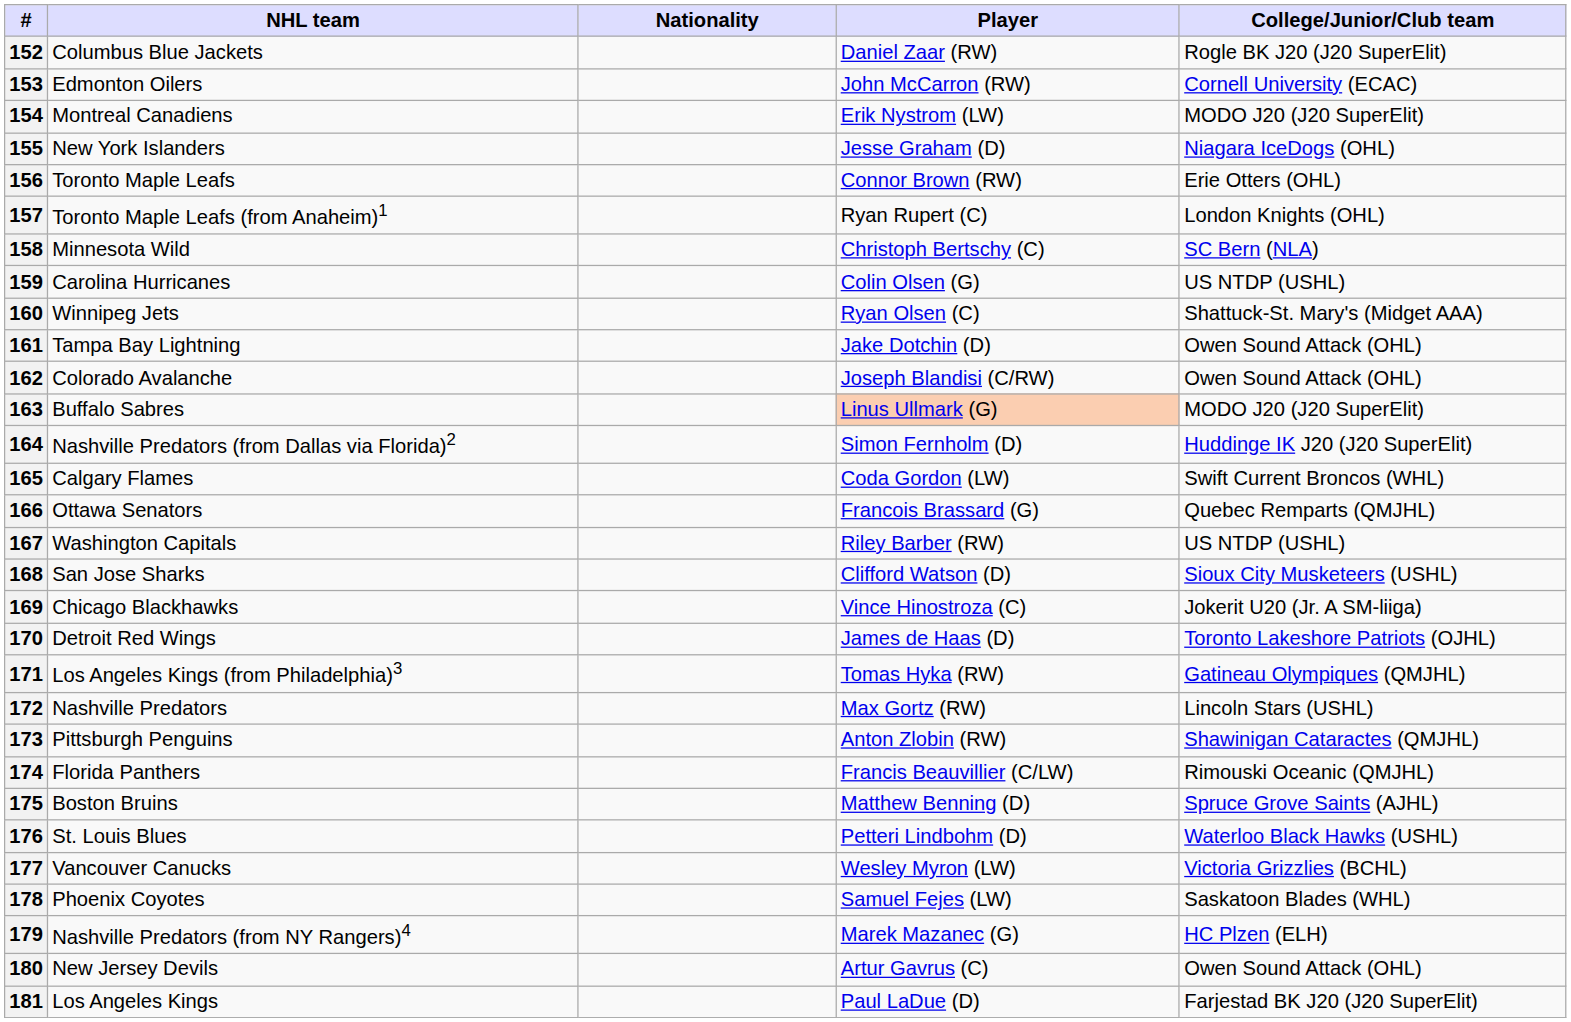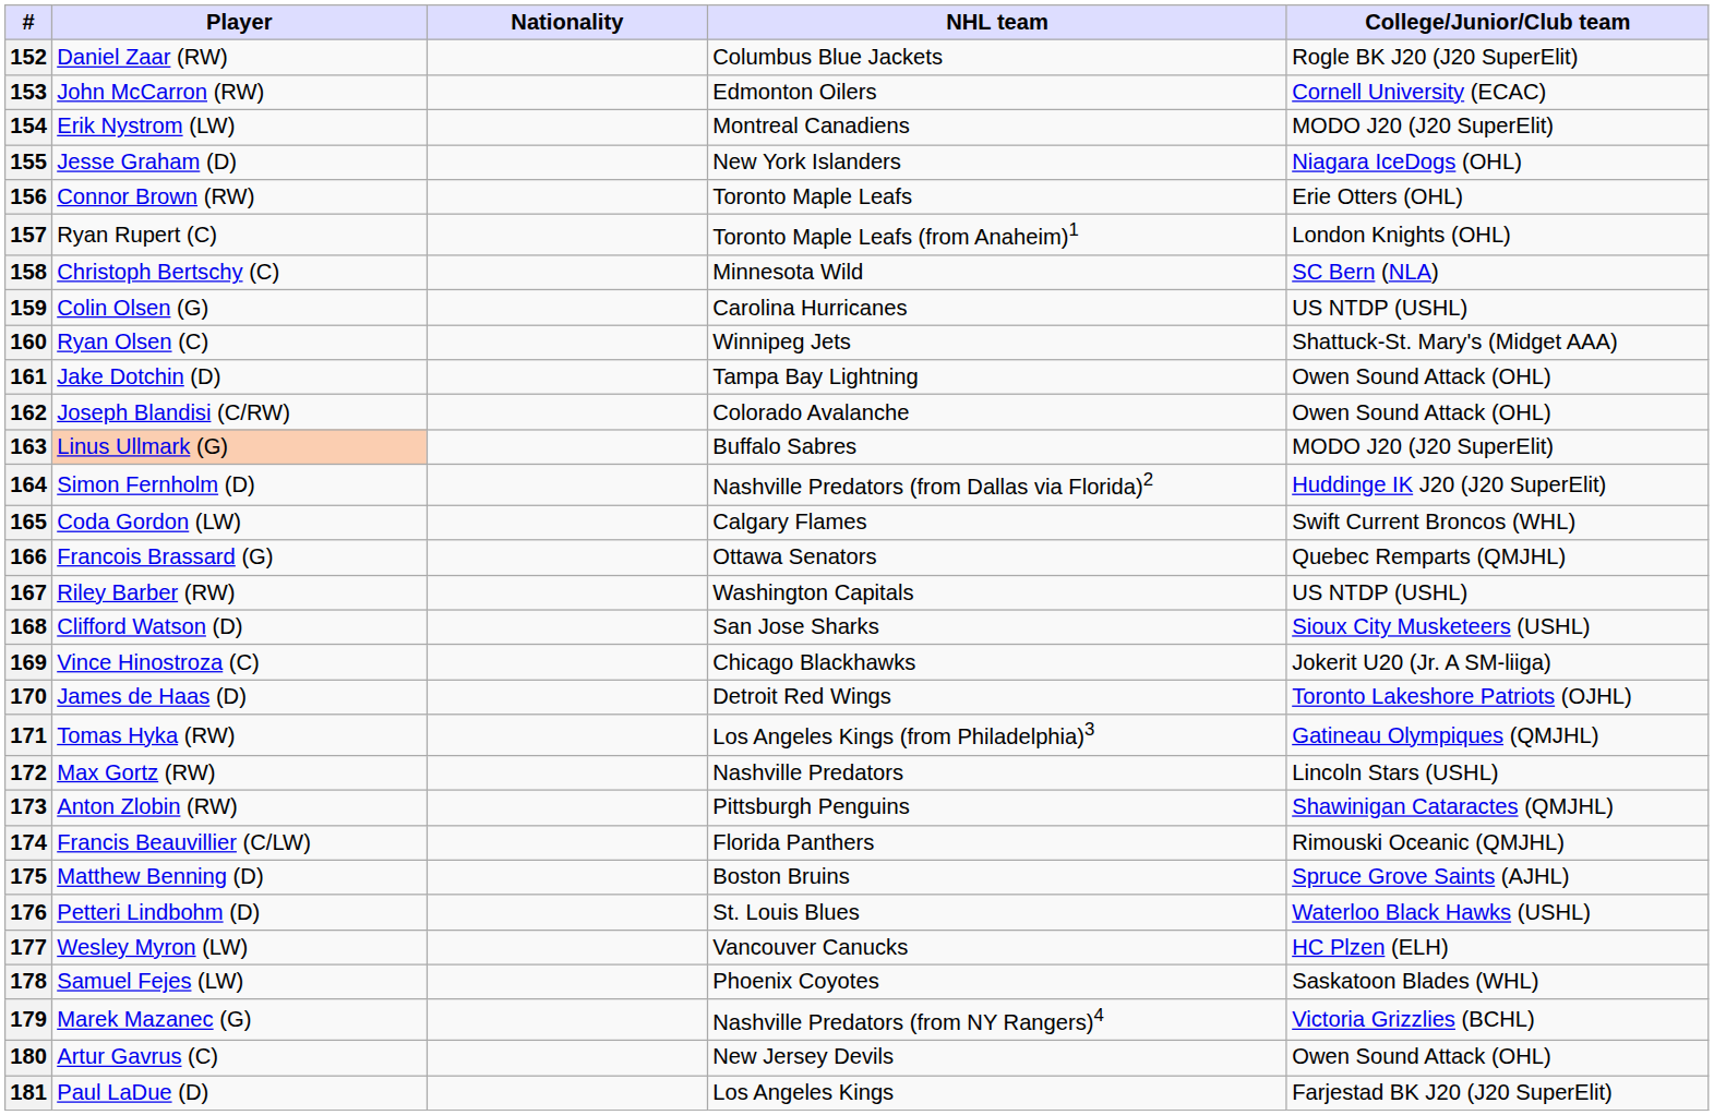columns swapped: Player <-> NHL team
177 | College/Junior/Club team: Victoria Grizzlies (BCHL) -> HC Plzen (ELH)
179 | College/Junior/Club team: HC Plzen (ELH) -> Victoria Grizzlies (BCHL)
